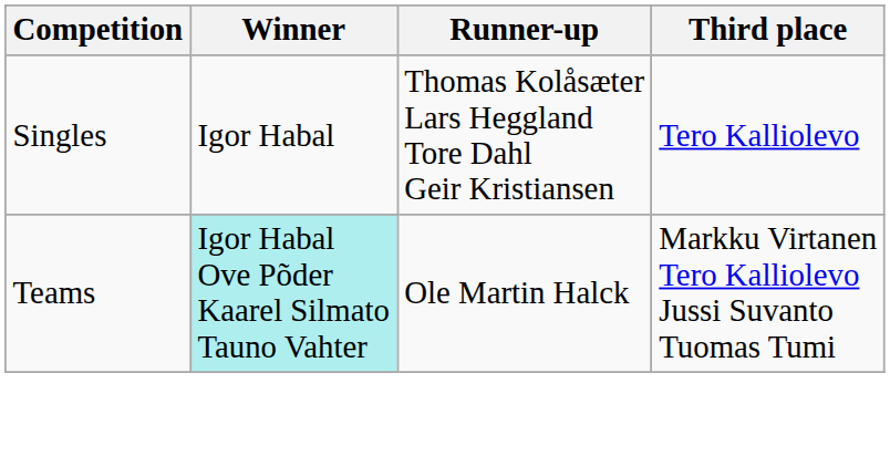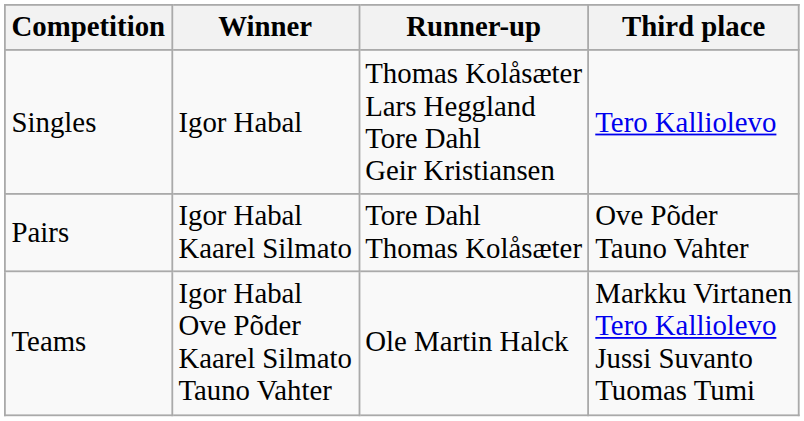+ row: Pairs | Igor Habal Kaarel Silmato | Tore Dahl Thomas Kolåsæter | Ove Põder Tauno Vahter
Teams | Winner: paleturquoise background -> no background
